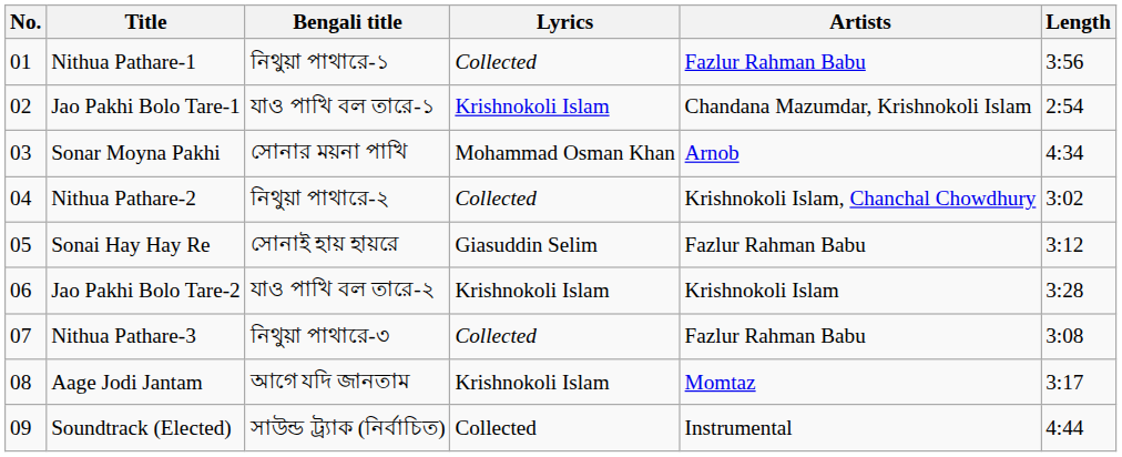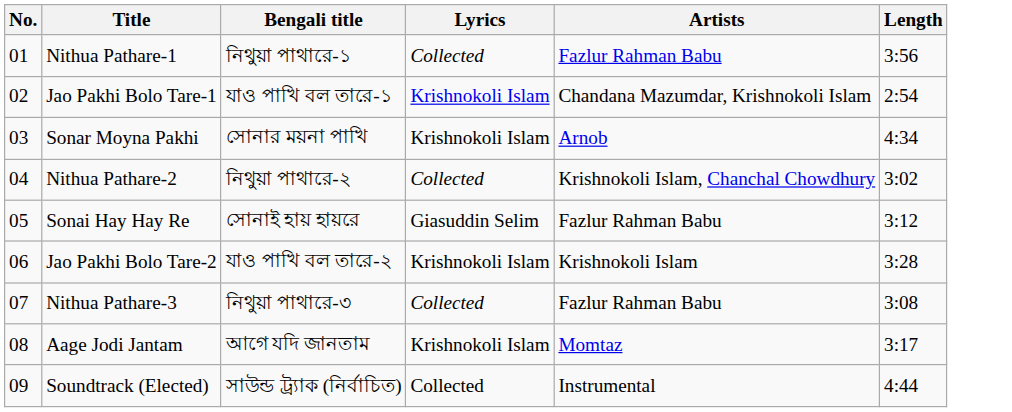Sonar Moyna Pakhi | Lyrics: Mohammad Osman Khan -> Krishnokoli Islam
